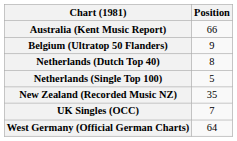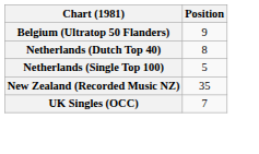- row: Australia (Kent Music Report) | 66
- row: West Germany (Official German Charts) | 64
